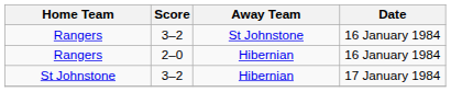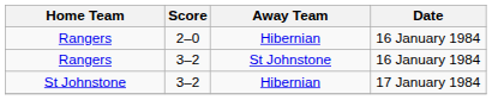rows swapped: Rangers / 3–2 <-> Rangers / 2–0
